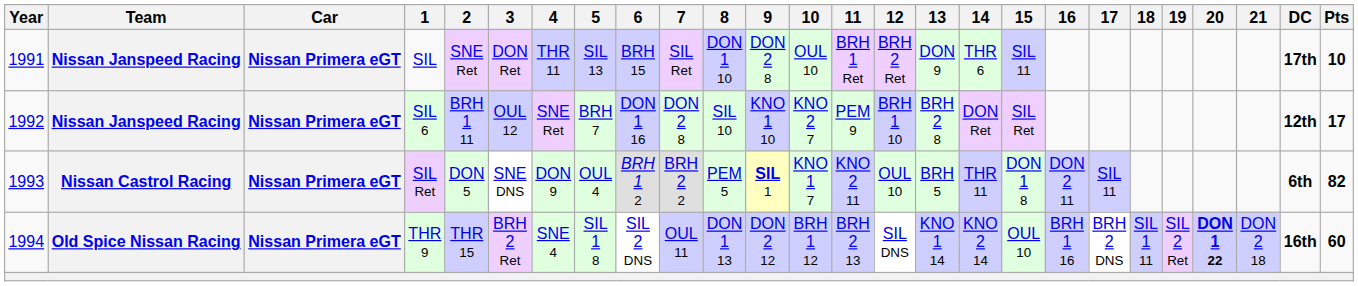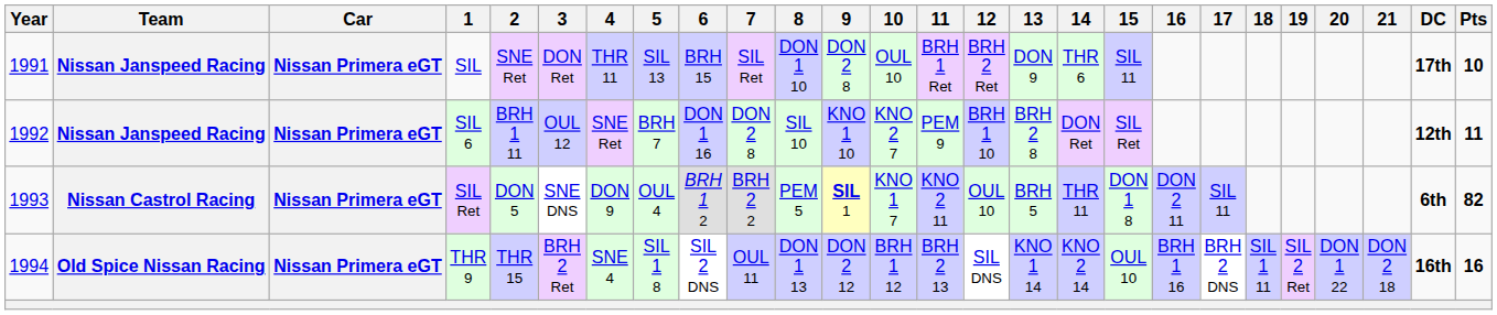SIL 6 | Pts: 17 -> 11
THR 9 | 20: bold -> normal
THR 9 | Pts: 60 -> 16
